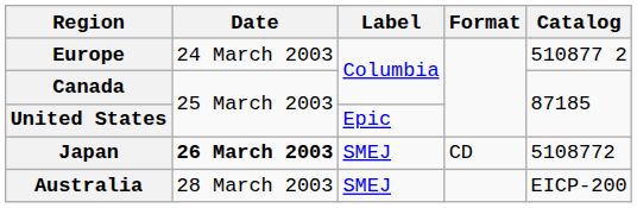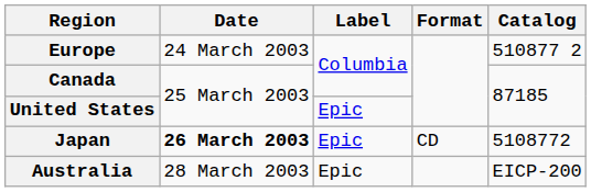Japan | Label: SMEJ -> Epic
Australia | Label: SMEJ -> Epic
